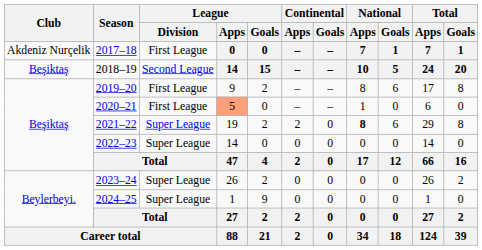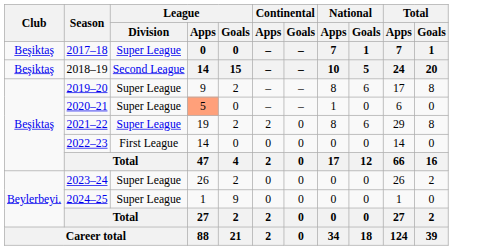2017–18 | Club: Akdeniz Nurçelik -> Beşiktaş
2017–18 | League / Division: First League -> Super League
2019–20 | League / Division: First League -> Super League
2020–21 | League / Division: First League -> Super League
2021–22 | National / Apps: bold -> normal
2022–23 | League / Division: Super League -> First League
